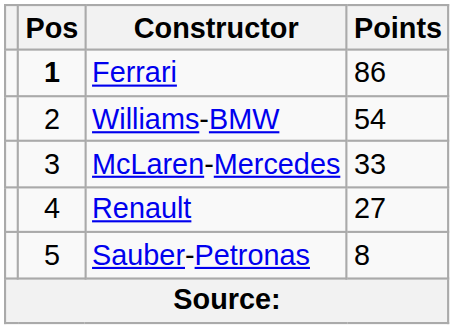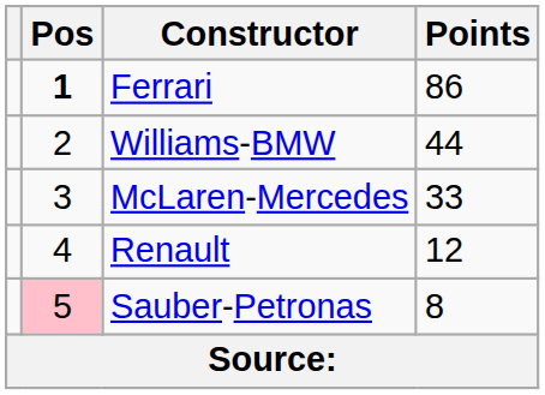Williams-BMW | Points: 54 -> 44
Renault | Points: 27 -> 12
Sauber-Petronas | Pos: no background -> pink background
